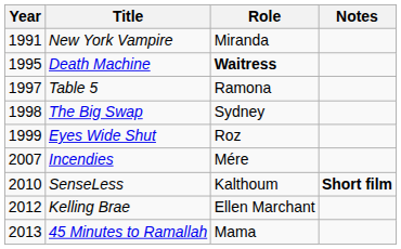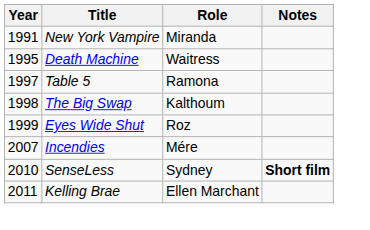Death Machine | Role: bold -> normal
The Big Swap | Role: Sydney -> Kalthoum
SenseLess | Role: Kalthoum -> Sydney
Kelling Brae | Year: 2012 -> 2011
- row: 2013 | 45 Minutes to Ramallah | Mama
